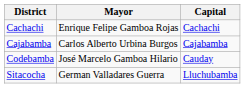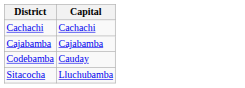- column: Mayor | Enrique Felipe Gamboa Rojas | Carlos Alberto Urbina Burgos | José Marcelo Gamboa Hilario | German Valladares Guerra
